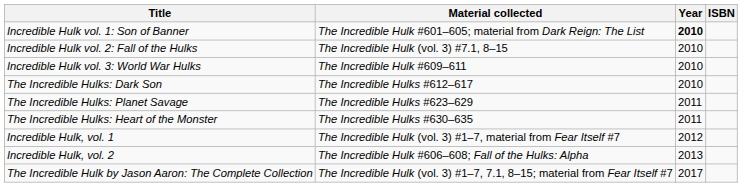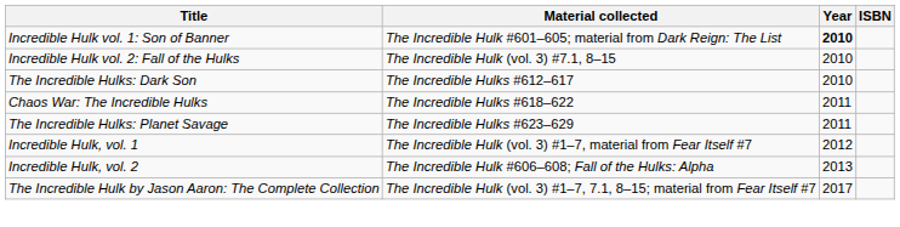- row: Incredible Hulk vol. 3: World War Hulks | The Incredible Hulk #609–611 | 2010
+ row: Chaos War: The Incredible Hulks | The Incredible Hulks #618–622 | 2011
- row: The Incredible Hulks: Heart of the Monster | The Incredible Hulks #630–635 | 2011
